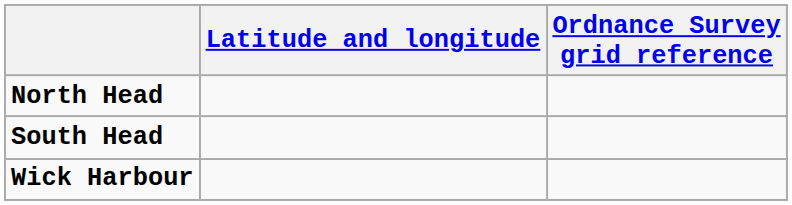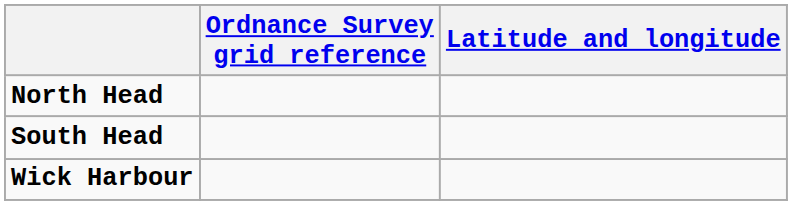columns swapped: Latitude and longitude <-> Ordnance Survey grid reference
